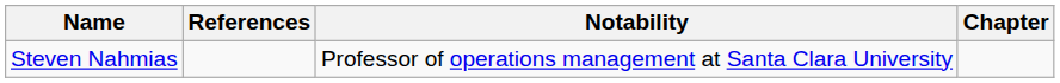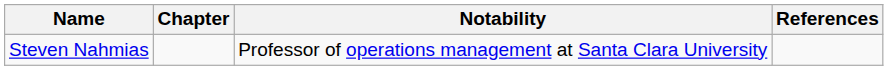columns swapped: Chapter <-> References
